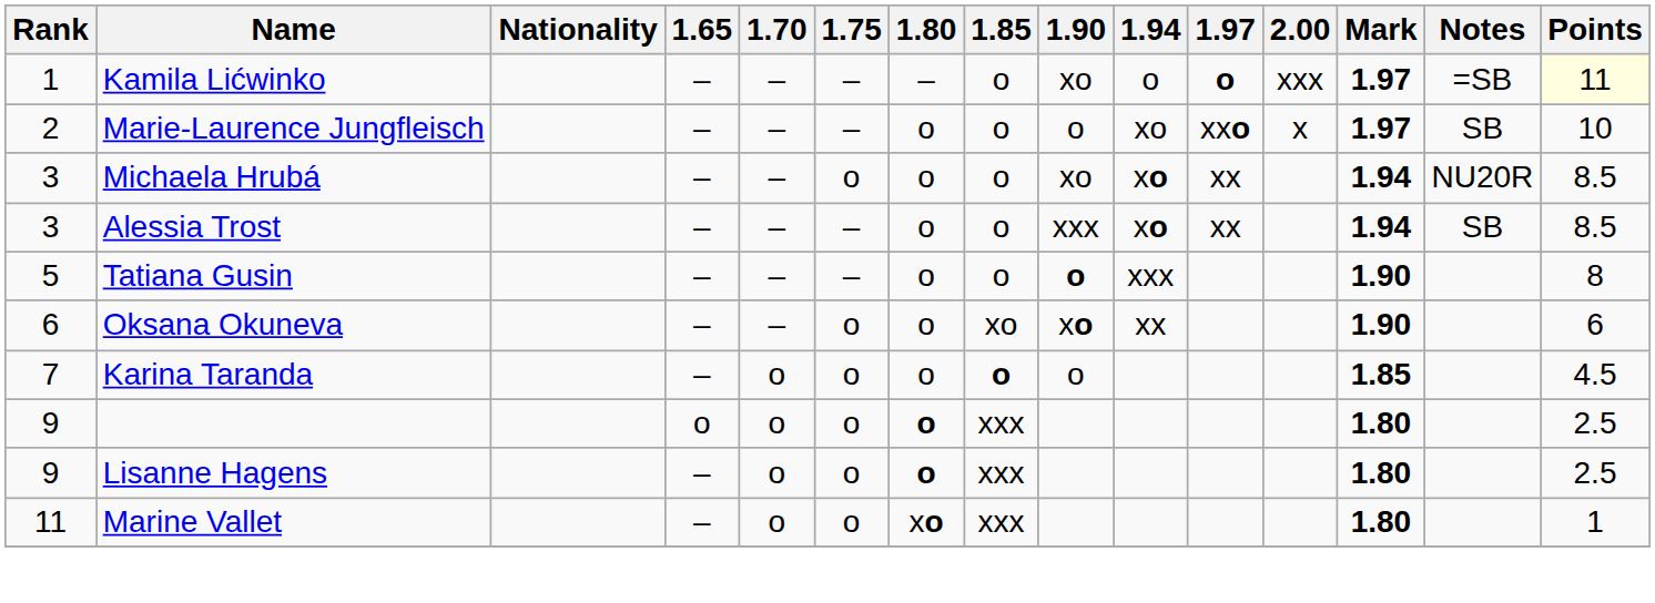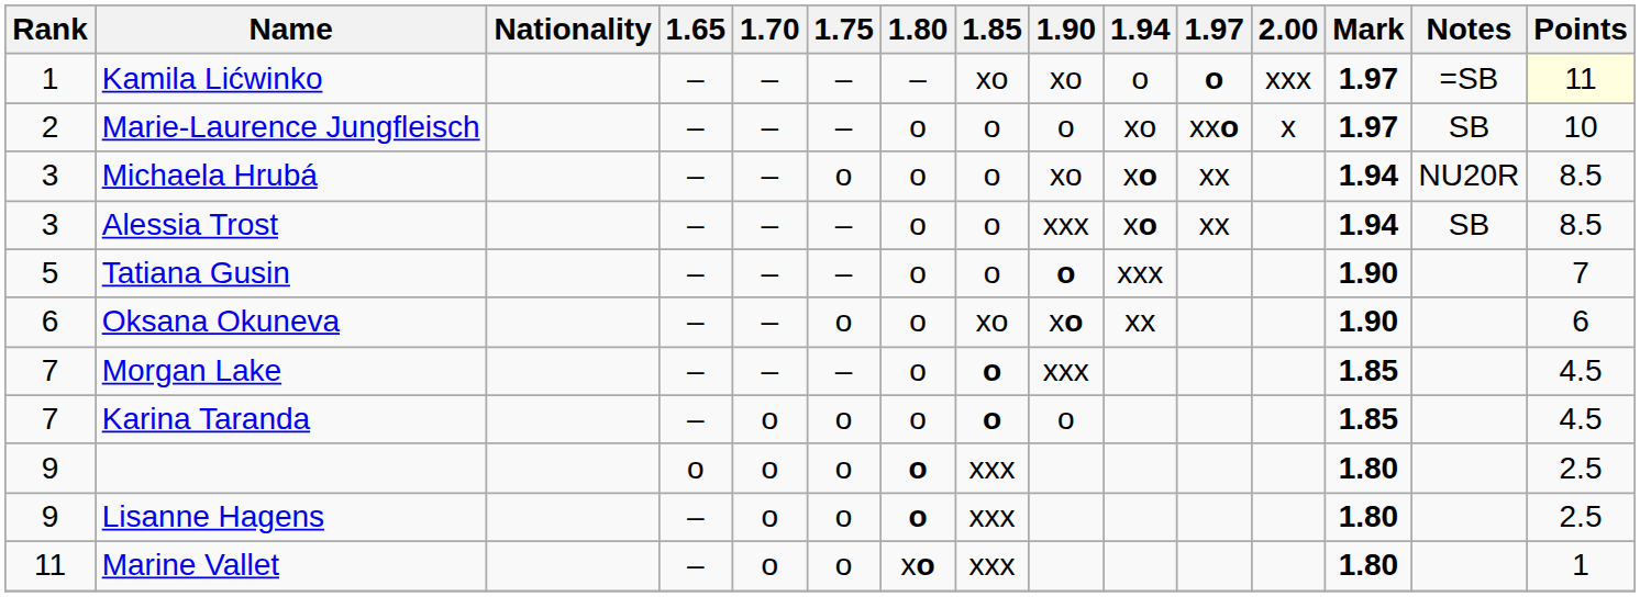Kamila Lićwinko | 1.85: o -> xo
Tatiana Gusin | Points: 8 -> 7
+ row: 7 | Morgan Lake | – | – | – | o | o | xxx | 1.85 | 4.5
